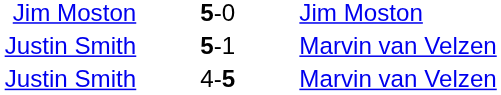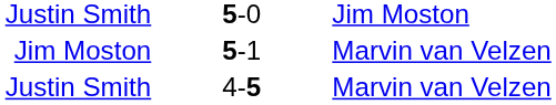5-0 | column 1: Jim Moston -> Justin Smith
5-1 | column 1: Justin Smith -> Jim Moston
